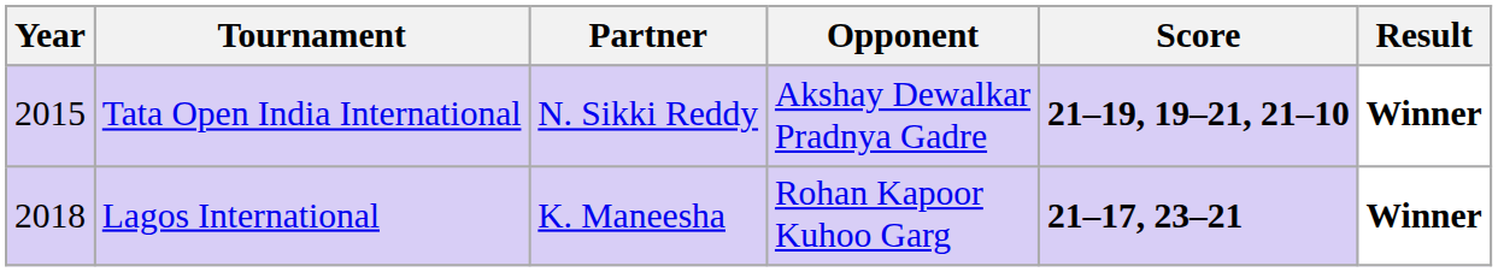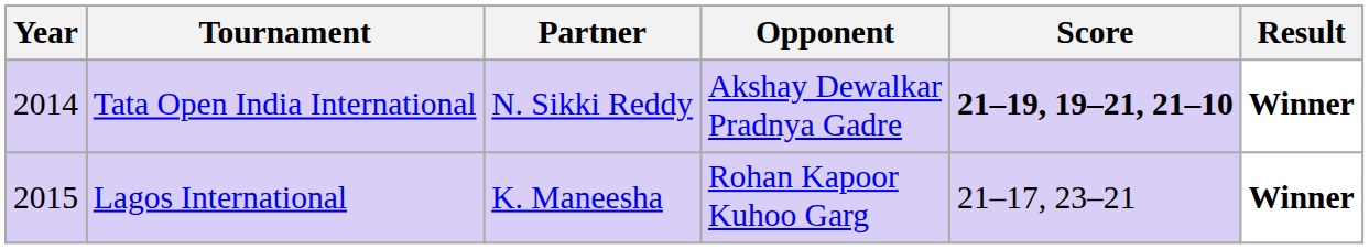Tata Open India International | Year: 2015 -> 2014
Lagos International | Year: 2018 -> 2015
Lagos International | Score: bold -> normal
